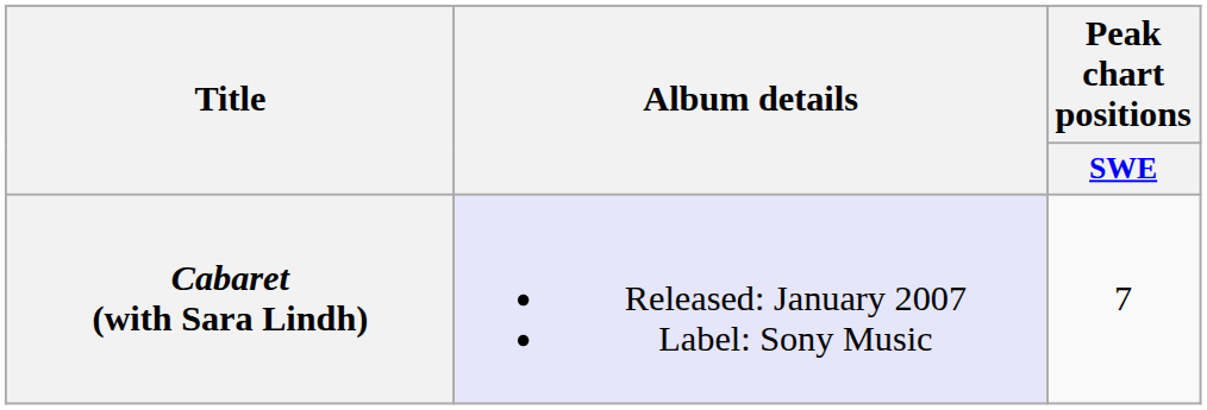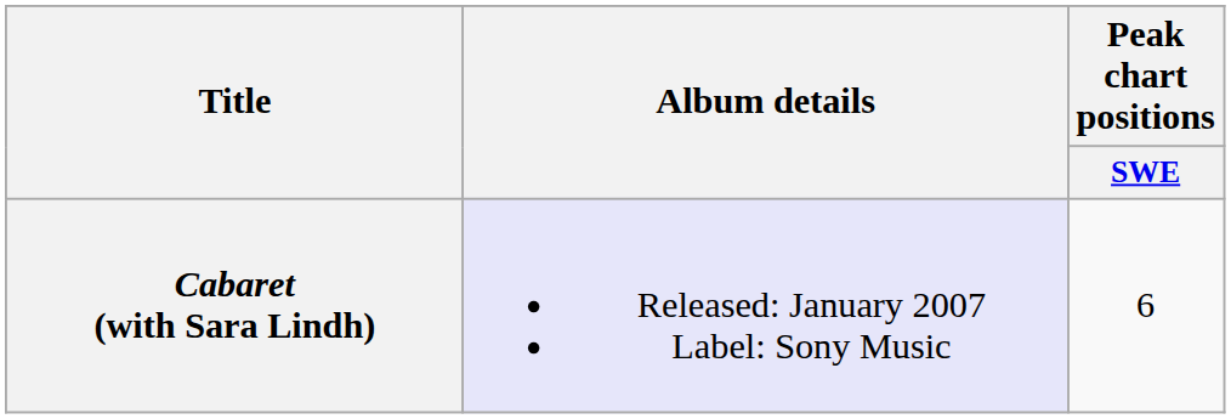Cabaret (with Sara Lindh) | Peak chart positions / SWE: 7 -> 6
